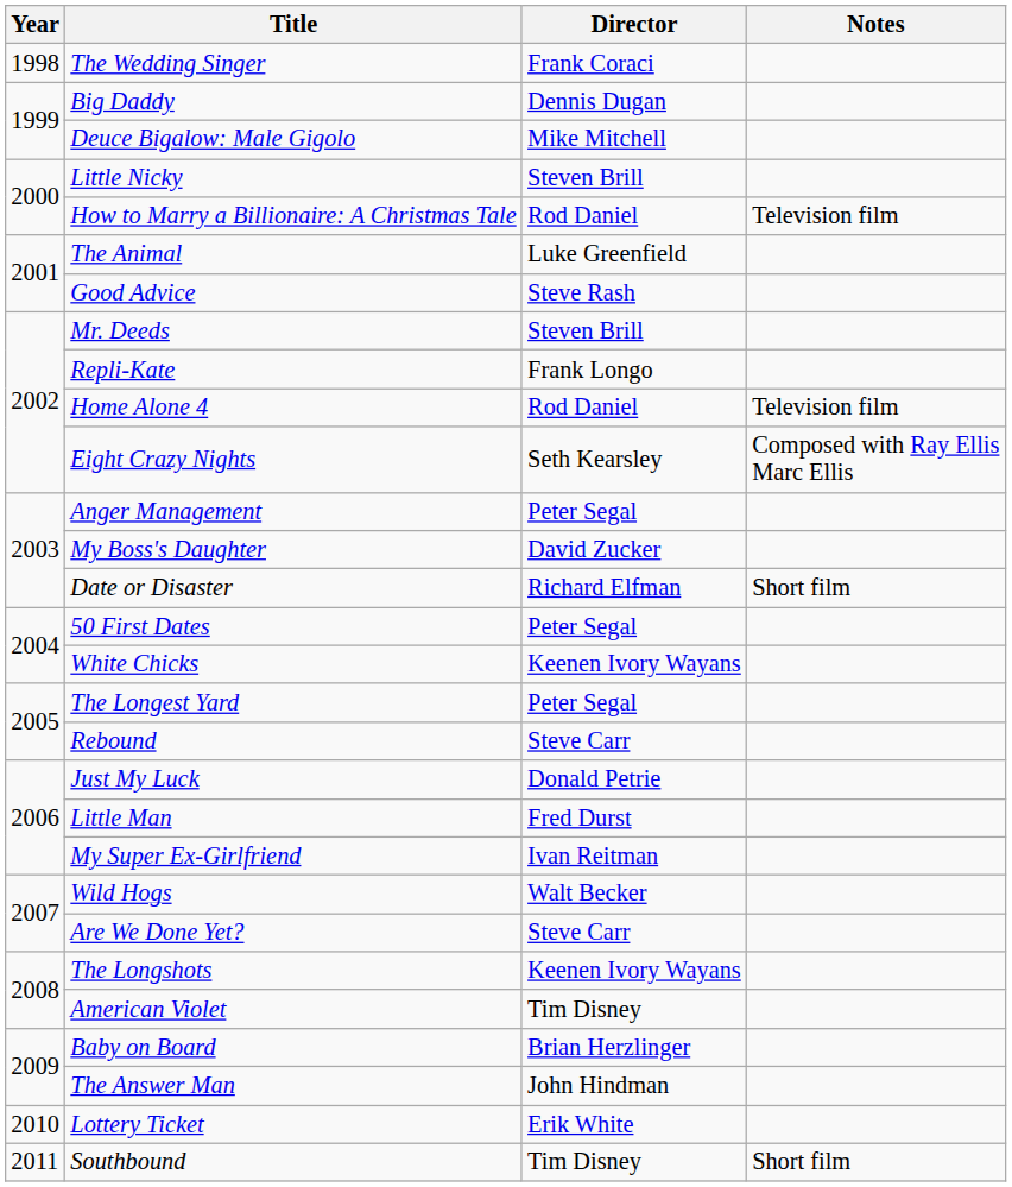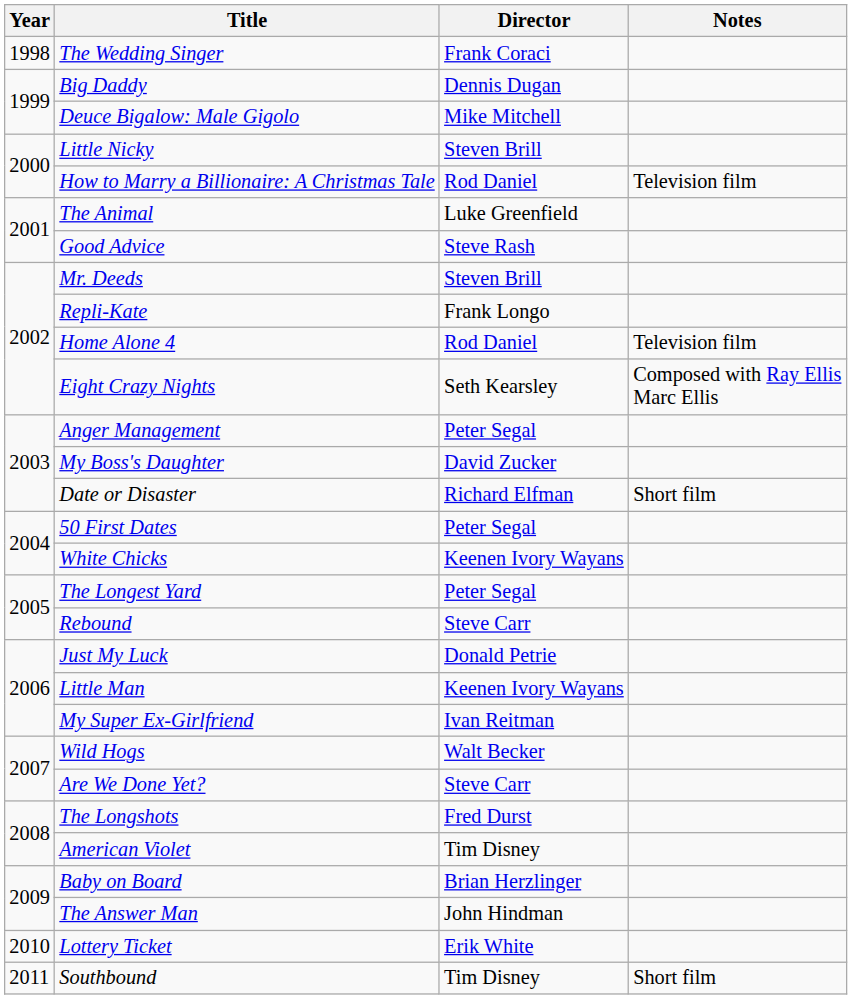Little Man | Director: Fred Durst -> Keenen Ivory Wayans
The Longshots | Director: Keenen Ivory Wayans -> Fred Durst
